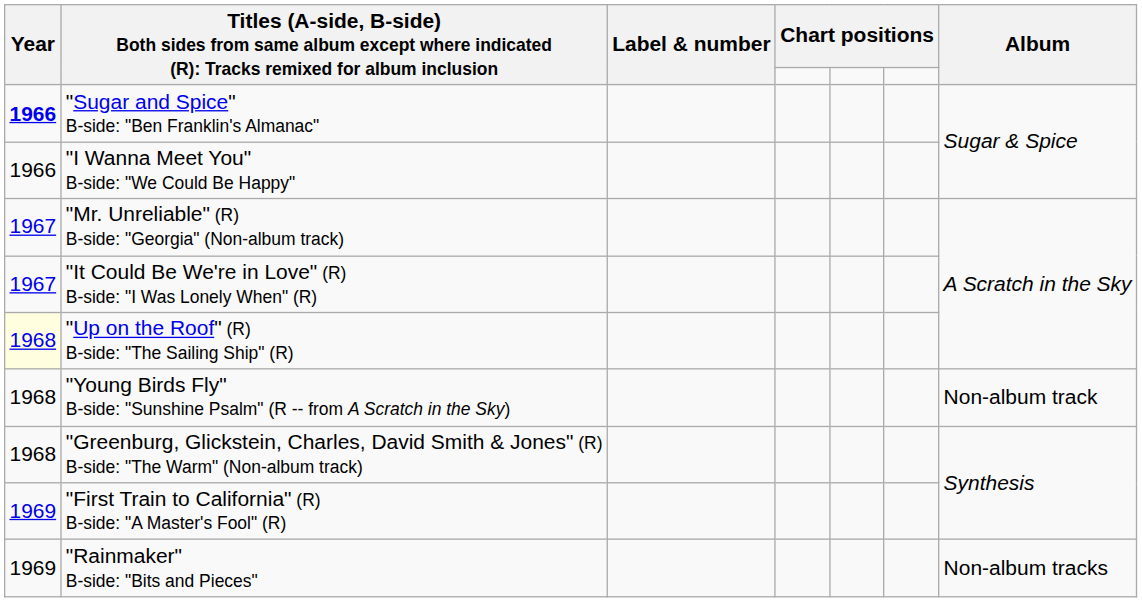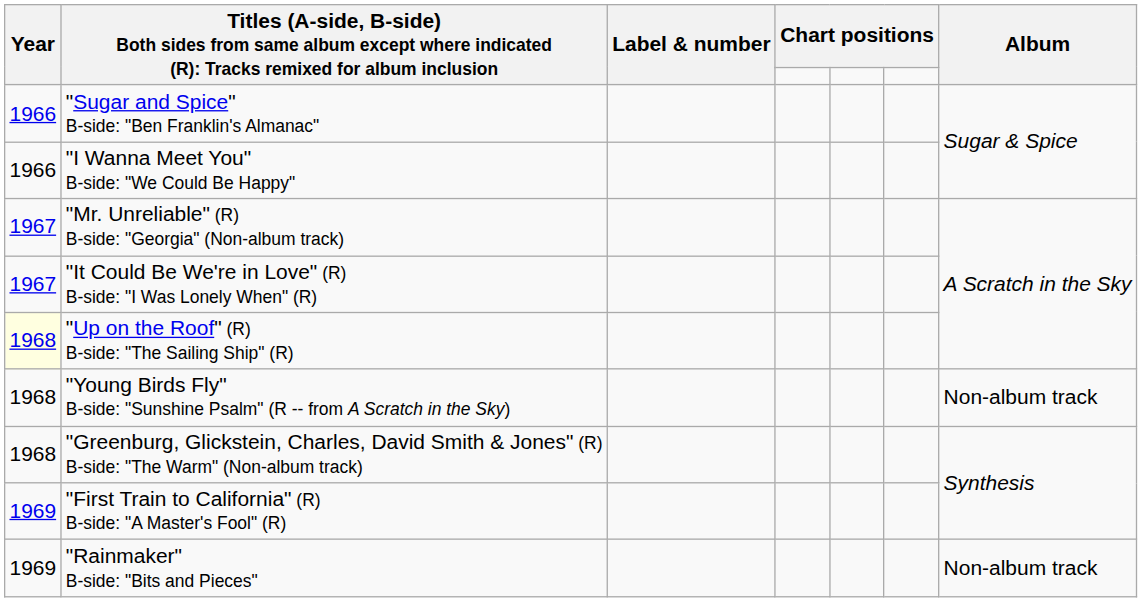"Sugar and Spice" B-side: "Ben Franklin's Almanac" | Year: bold -> normal
"Rainmaker" B-side: "Bits and Pieces" | Album: Non-album tracks -> Non-album track
